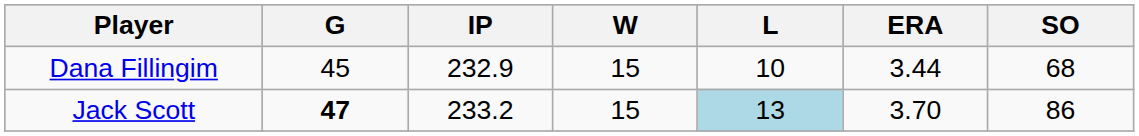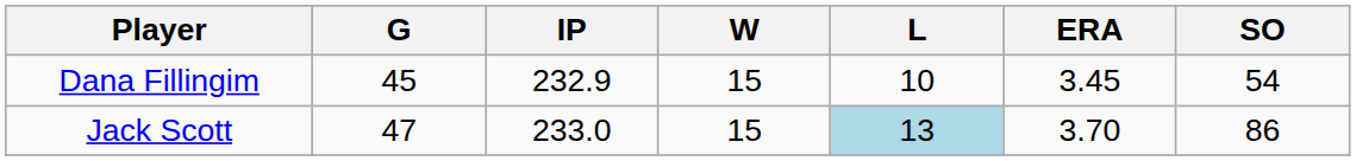Dana Fillingim | ERA: 3.44 -> 3.45
Dana Fillingim | SO: 68 -> 54
Jack Scott | G: bold -> normal
Jack Scott | IP: 233.2 -> 233.0
